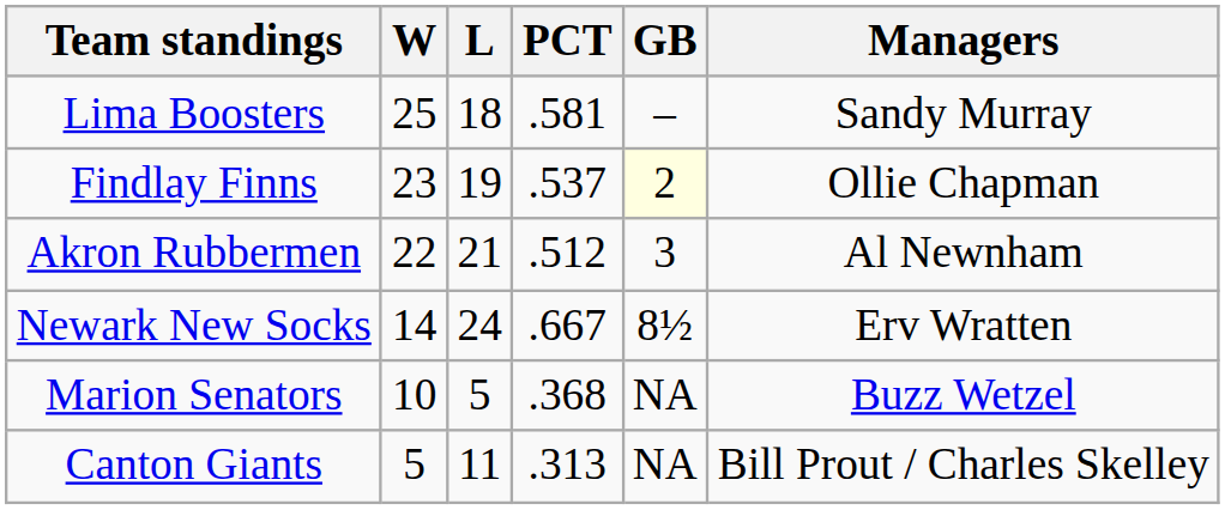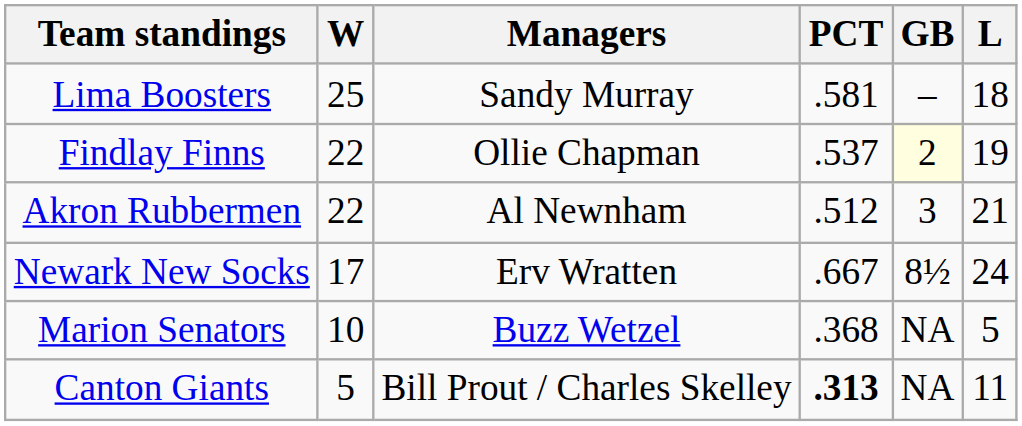columns swapped: L <-> Managers
Findlay Finns | W: 23 -> 22
Newark New Socks | W: 14 -> 17
Canton Giants | PCT: normal -> bold
